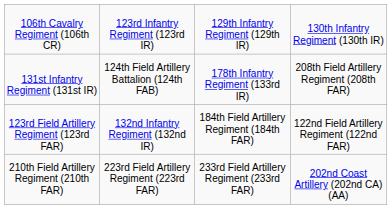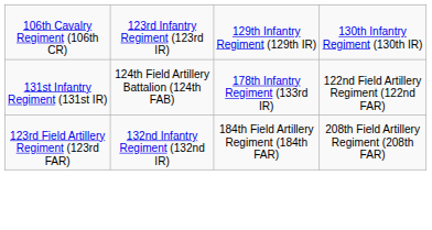131st Infantry Regiment (131st IR) | column 4: 208th Field Artillery Regiment (208th FAR) -> 122nd Field Artillery Regiment (122nd FAR)
123rd Field Artillery Regiment (123rd FAR) | column 4: 122nd Field Artillery Regiment (122nd FAR) -> 208th Field Artillery Regiment (208th FAR)
- row: 210th Field Artillery Regiment (210th FAR) | 223rd Field Artillery Regiment (223rd FAR) | 233rd Field Artillery Regiment (233rd FAR) | 202nd Coast Artillery (202nd CA) (AA)
